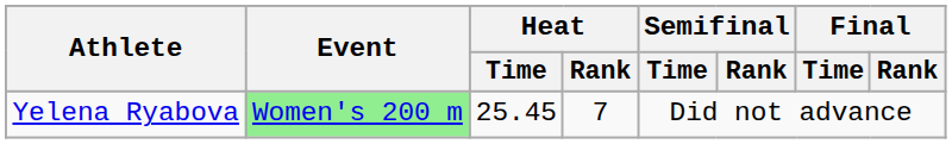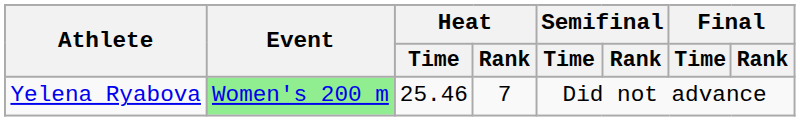Yelena Ryabova | Heat / Time: 25.45 -> 25.46
